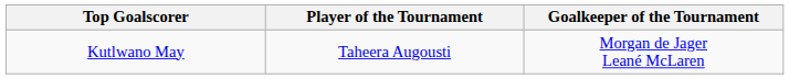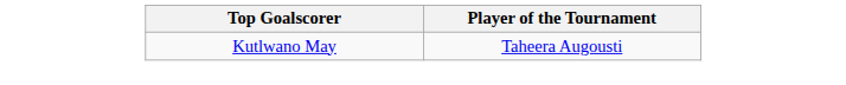- column: Goalkeeper of the Tournament | Morgan de Jager Leané McLaren
